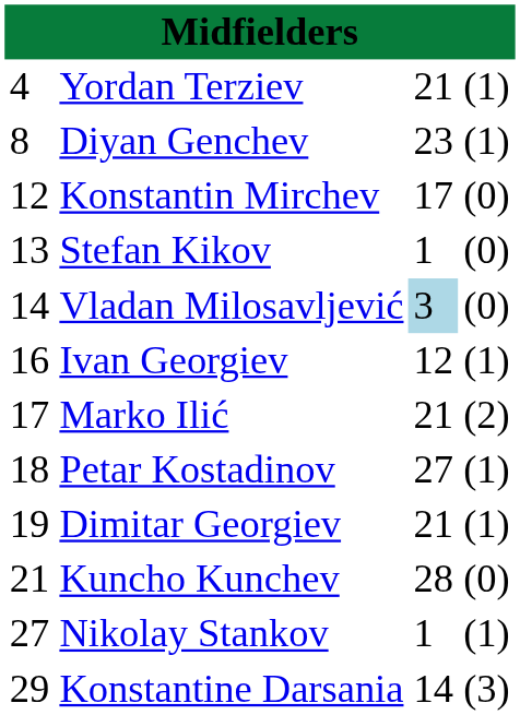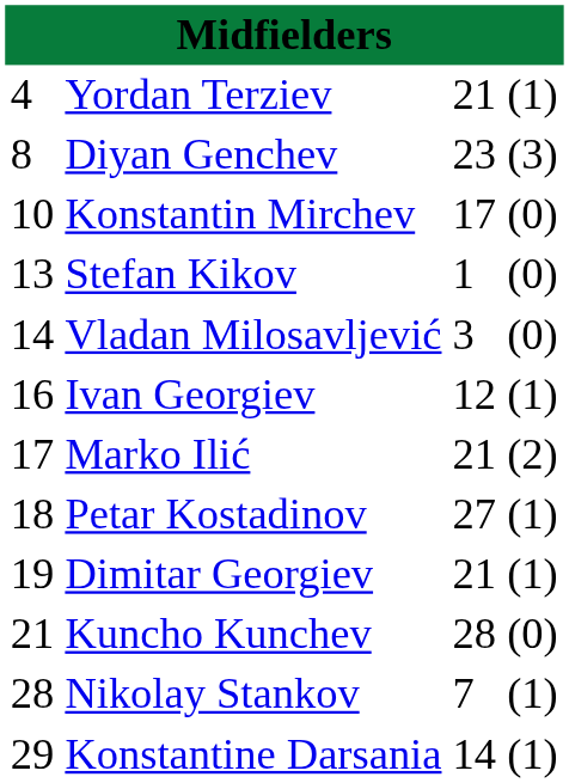Diyan Genchev | column 4: (1) -> (3)
Konstantin Mirchev | column 1: 12 -> 10
Vladan Milosavljević | column 3: lightblue background -> no background
Nikolay Stankov | column 1: 27 -> 28
Nikolay Stankov | column 3: 1 -> 7
Konstantine Darsania | column 4: (3) -> (1)
